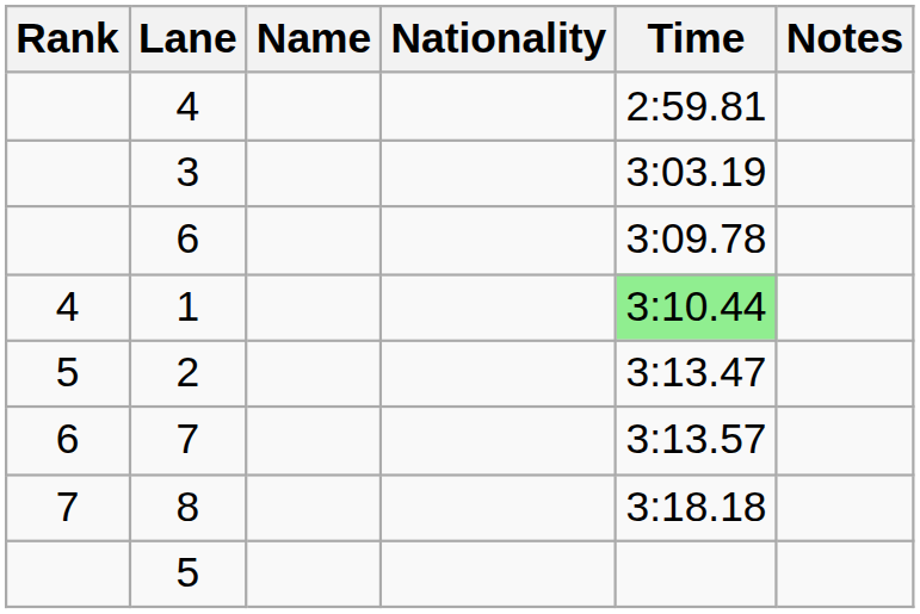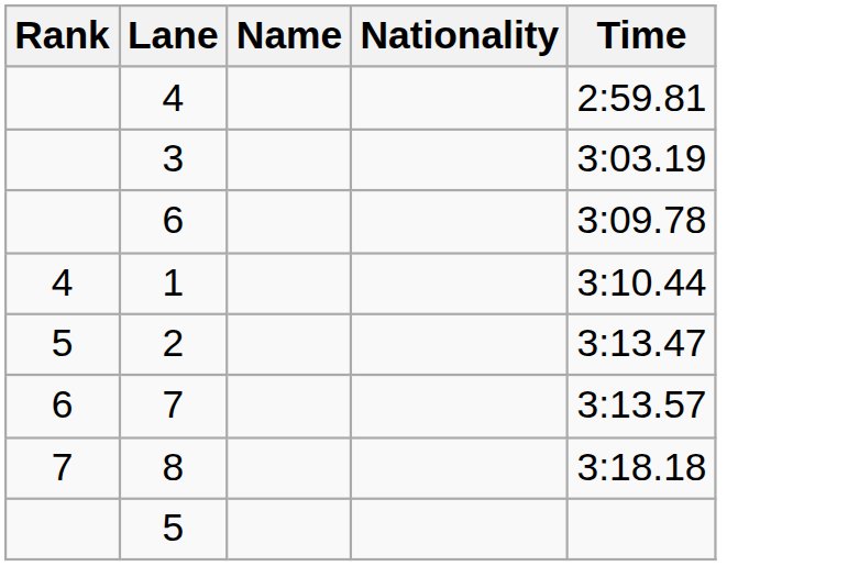- column: Notes
1 | Time: lightgreen background -> no background
